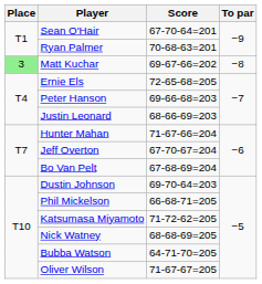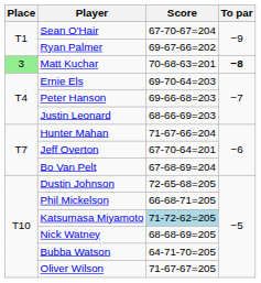Sean O'Hair | Score: 67-70-64=201 -> 67-70-67=204
Ryan Palmer | Score: 70-68-63=201 -> 69-67-66=202
Matt Kuchar | Score: 69-67-66=202 -> 70-68-63=201
Matt Kuchar | To par: normal -> bold
Ernie Els | Score: 72-65-68=205 -> 69-70-64=203
Jeff Overton | Score: 67-70-67=204 -> 67-70-64=201
Dustin Johnson | Score: 69-70-64=203 -> 72-65-68=205
Katsumasa Miyamoto | Score: no background -> lightblue background
